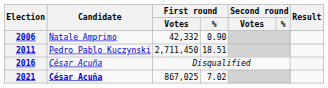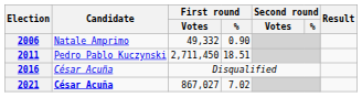2006 | First round / Votes: 42,332 -> 49,332
2021 | First round / Votes: 867,025 -> 867,027
